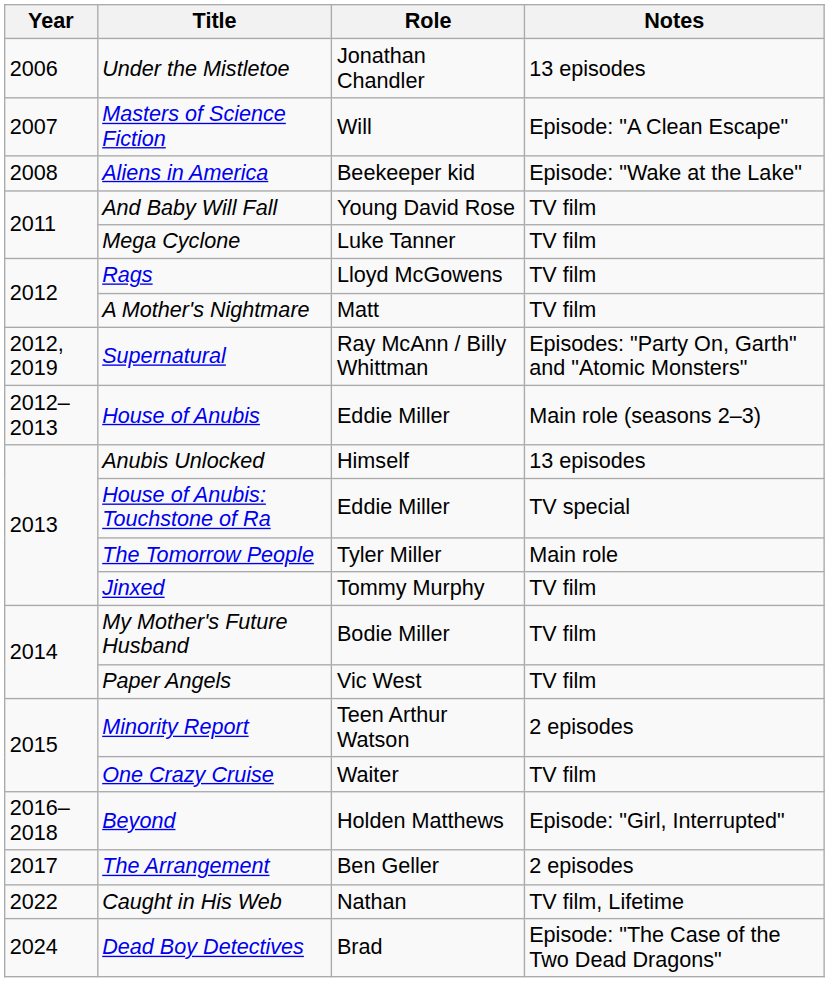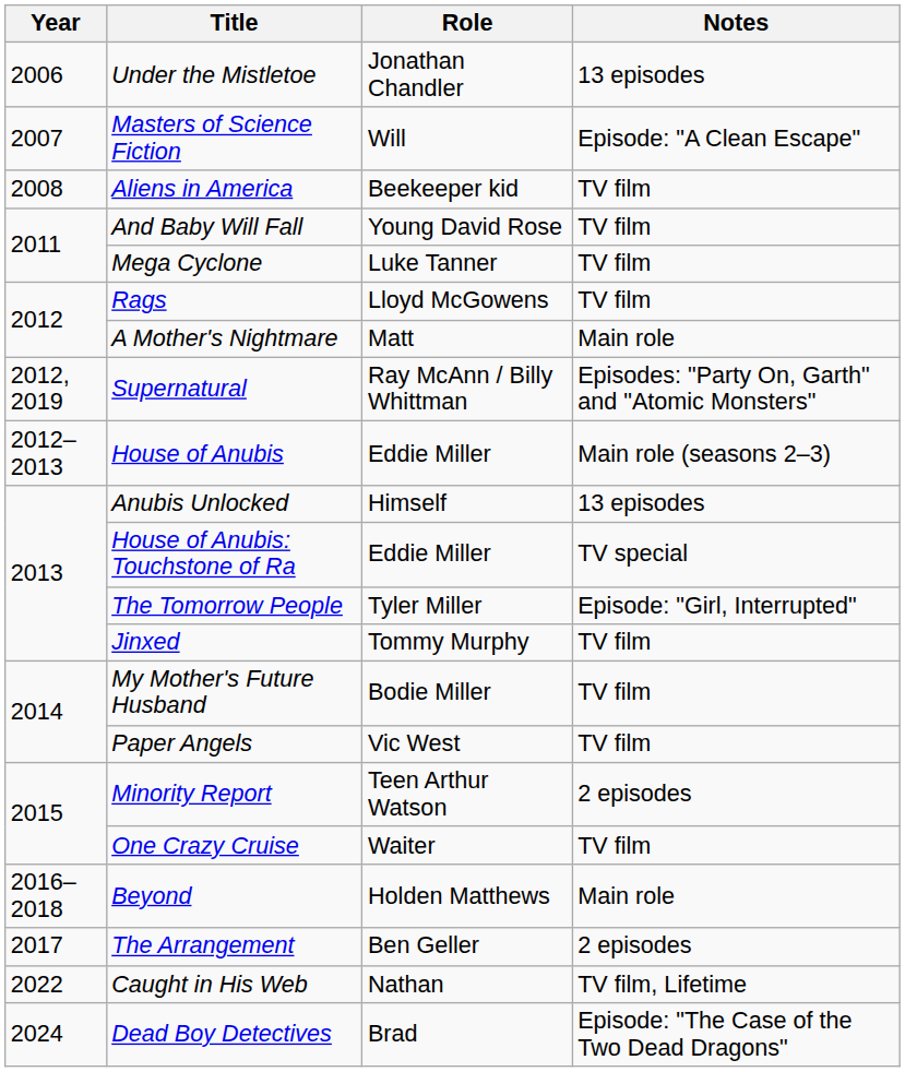Aliens in America | Notes: Episode: "Wake at the Lake" -> TV film
A Mother's Nightmare | Notes: TV film -> Main role
The Tomorrow People | Notes: Main role -> Episode: "Girl, Interrupted"
Beyond | Notes: Episode: "Girl, Interrupted" -> Main role
